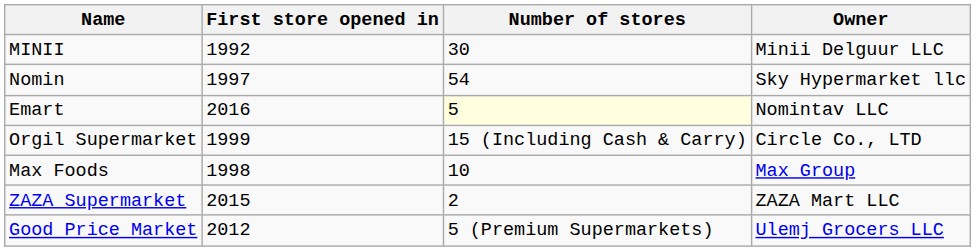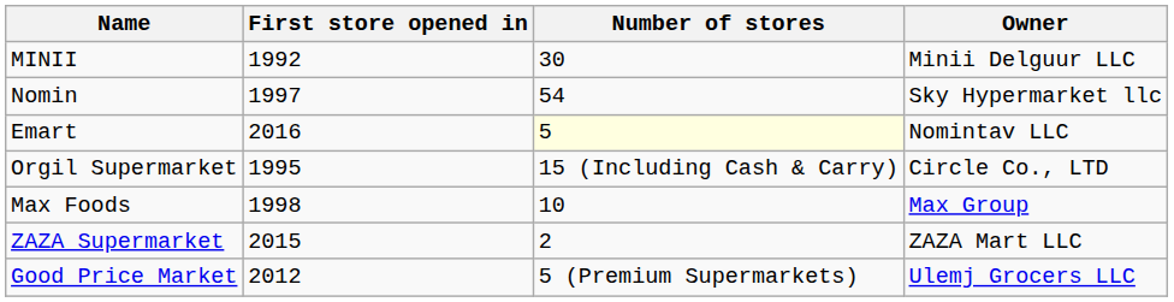Orgil Supermarket | First store opened in: 1999 -> 1995
